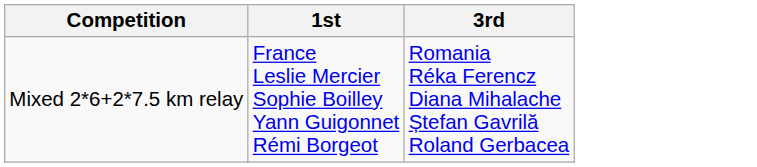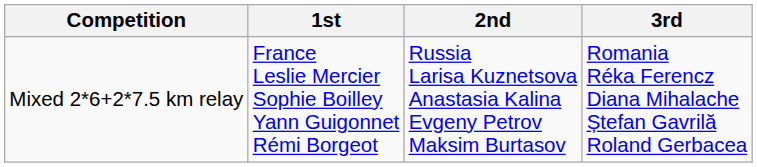+ column: 2nd | Russia Larisa Kuznetsova Anastasia Kalina Evgeny Petrov Maksim Burtasov
